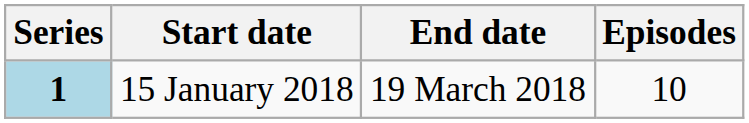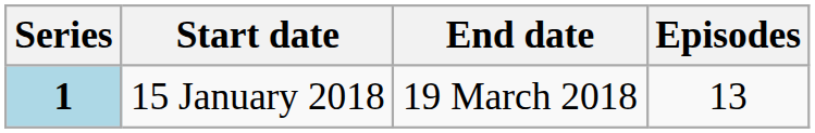15 January 2018 | Episodes: 10 -> 13
